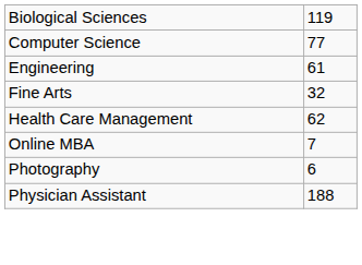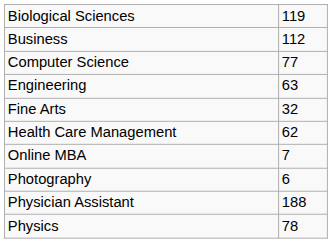+ row: Business | 112
Engineering | column 2: 61 -> 63
+ row: Physics | 78
